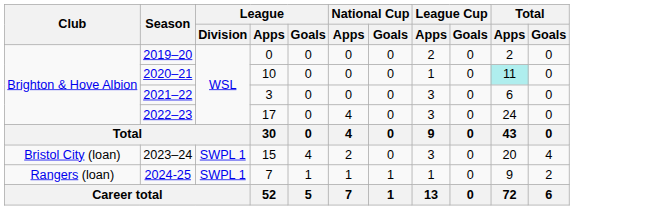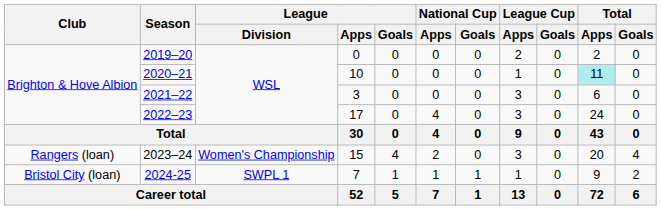2023–24 | Club: Bristol City (loan) -> Rangers (loan)
2023–24 | League / Division: SWPL 1 -> Women's Championship
2024-25 | Club: Rangers (loan) -> Bristol City (loan)
